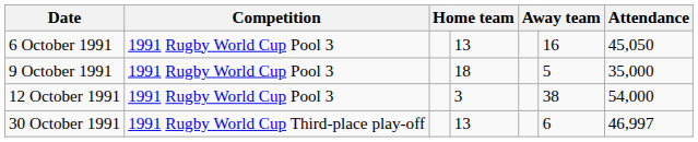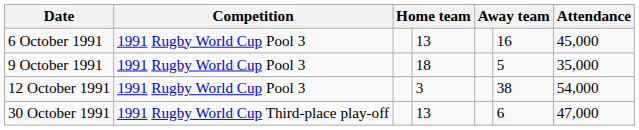6 October 1991 | Attendance: 45,050 -> 45,000
30 October 1991 | Attendance: 46,997 -> 47,000
